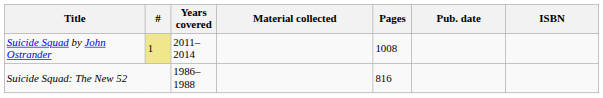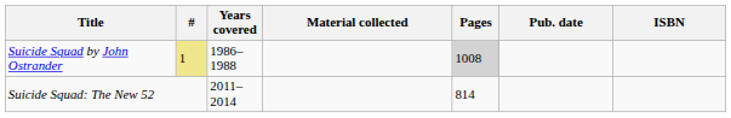Suicide Squad by John Ostrander | Years covered: 2011–2014 -> 1986–1988
Suicide Squad by John Ostrander | Pages: no background -> lightgrey background
Suicide Squad: The New 52 | Years covered: 1986–1988 -> 2011–2014
Suicide Squad: The New 52 | Pages: 816 -> 814
